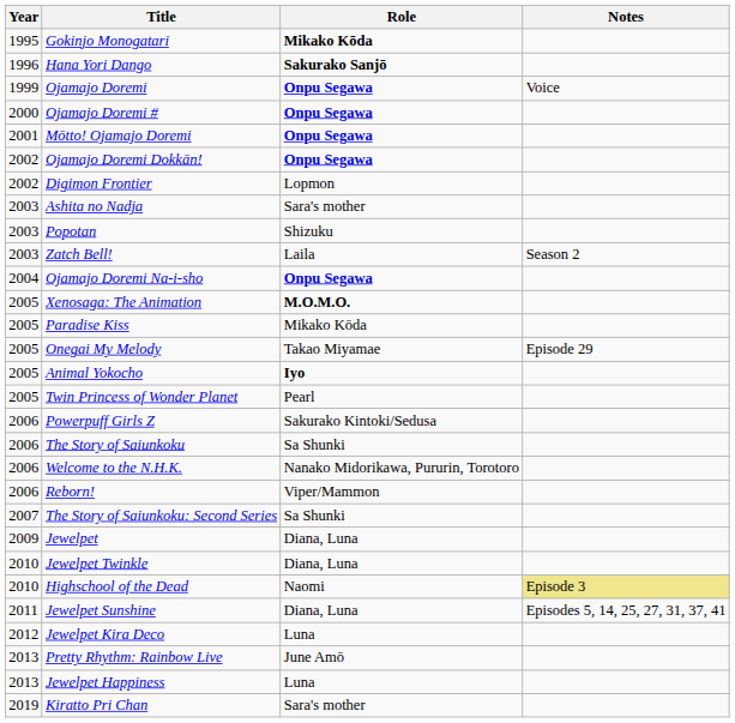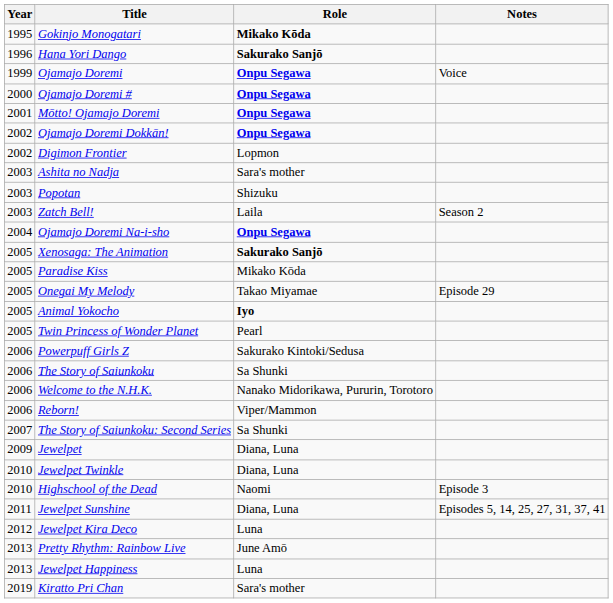Xenosaga: The Animation | Role: M.O.M.O. -> Sakurako Sanjō
Highschool of the Dead | Notes: khaki background -> no background
